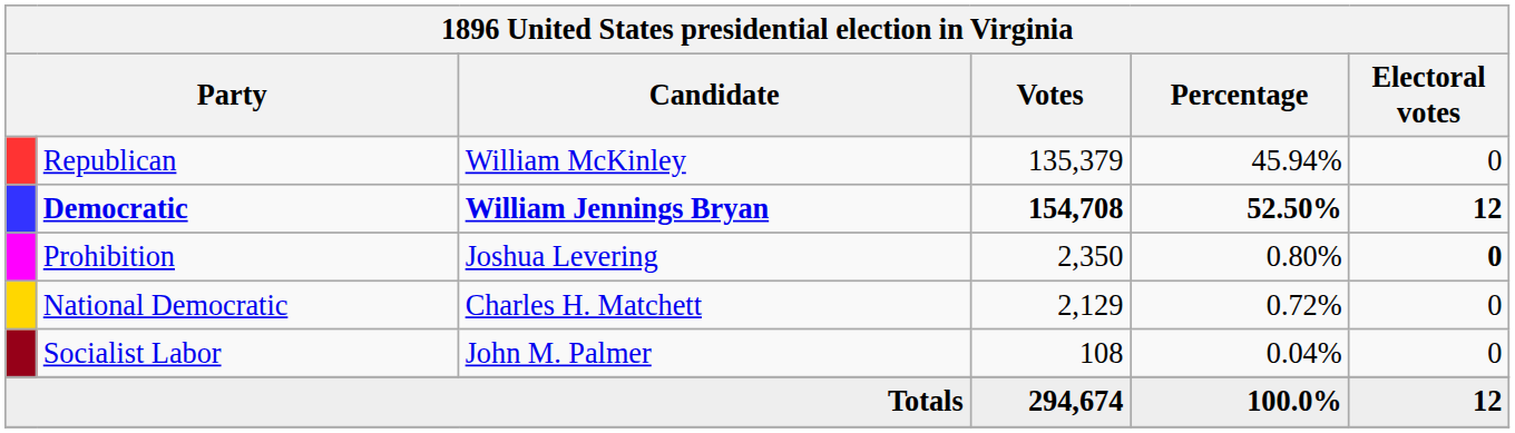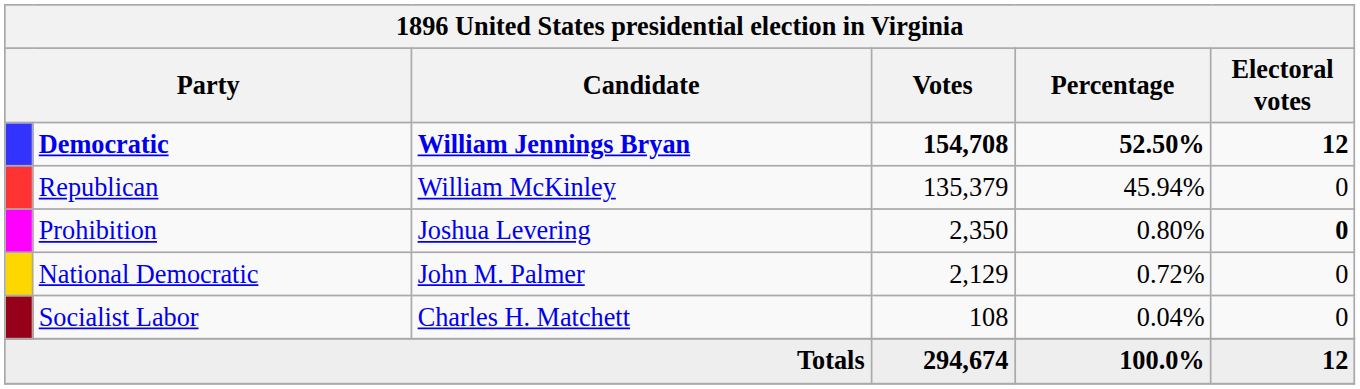rows swapped: Democratic <-> Republican
National Democratic | Candidate: Charles H. Matchett -> John M. Palmer
Socialist Labor | Candidate: John M. Palmer -> Charles H. Matchett
